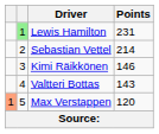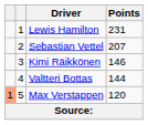Lewis Hamilton | column 2: lightgreen background -> no background
Sebastian Vettel | Points: 214 -> 207
Valtteri Bottas | Points: 143 -> 144
